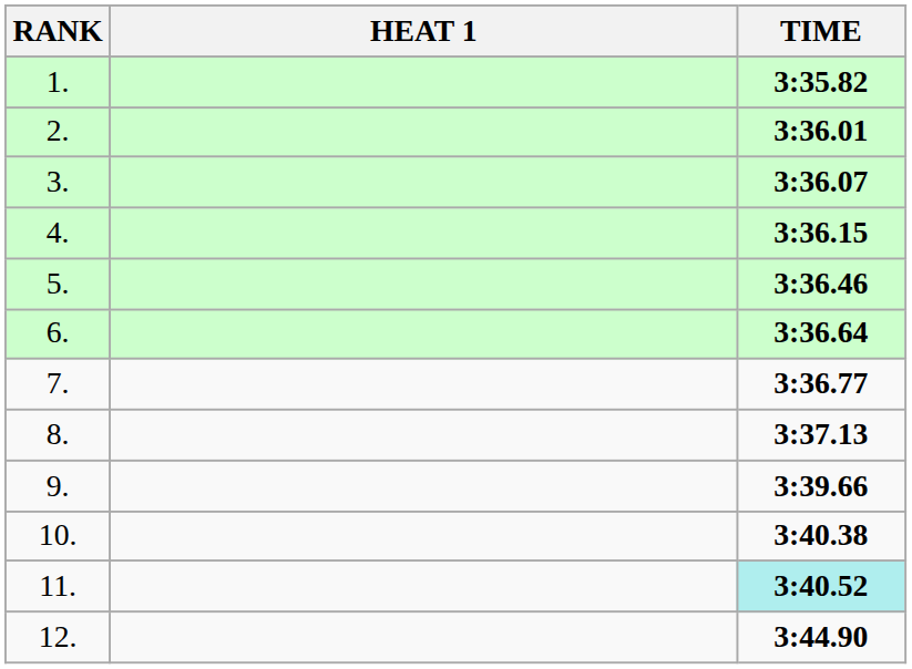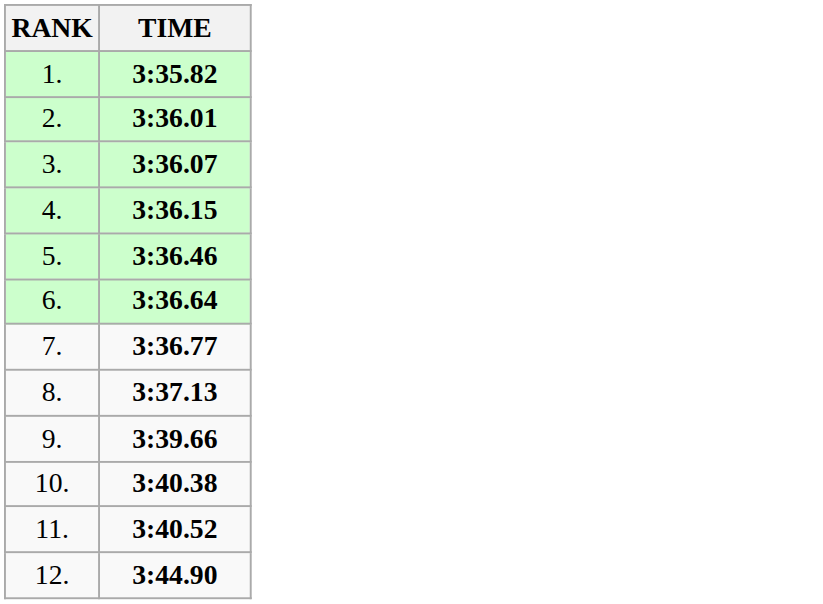- column: HEAT 1
11. | TIME: paleturquoise background -> no background
